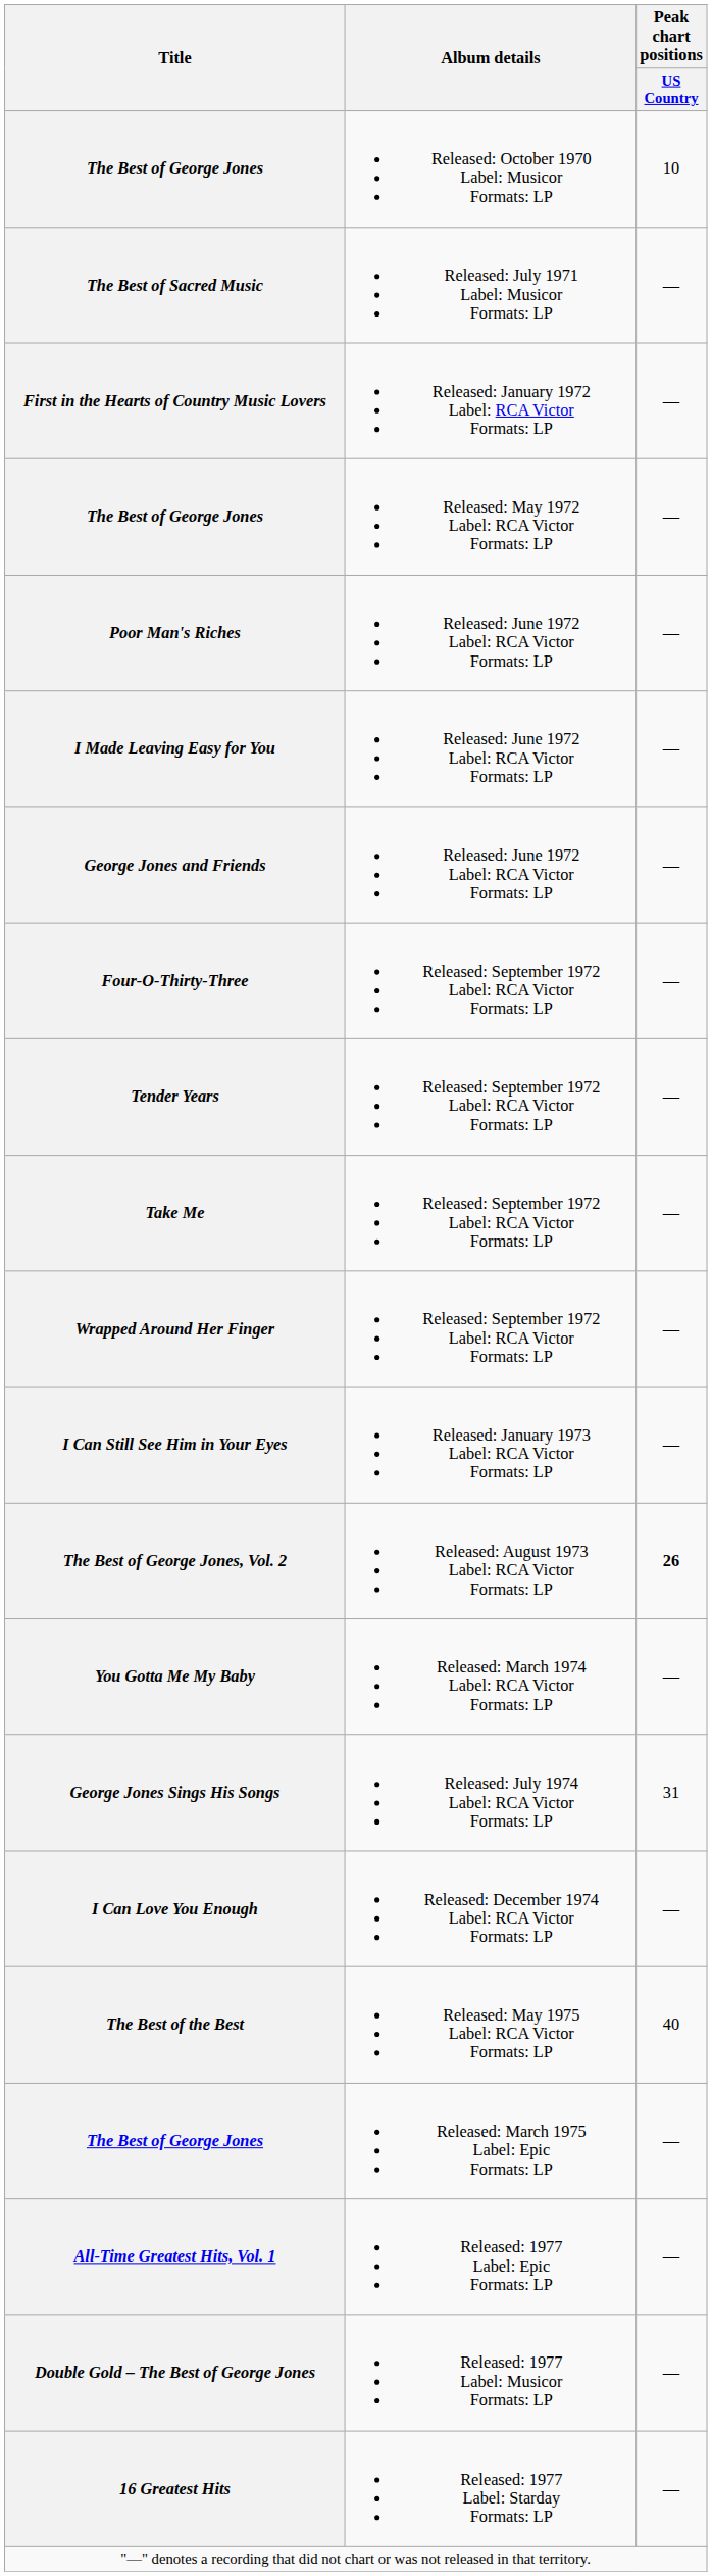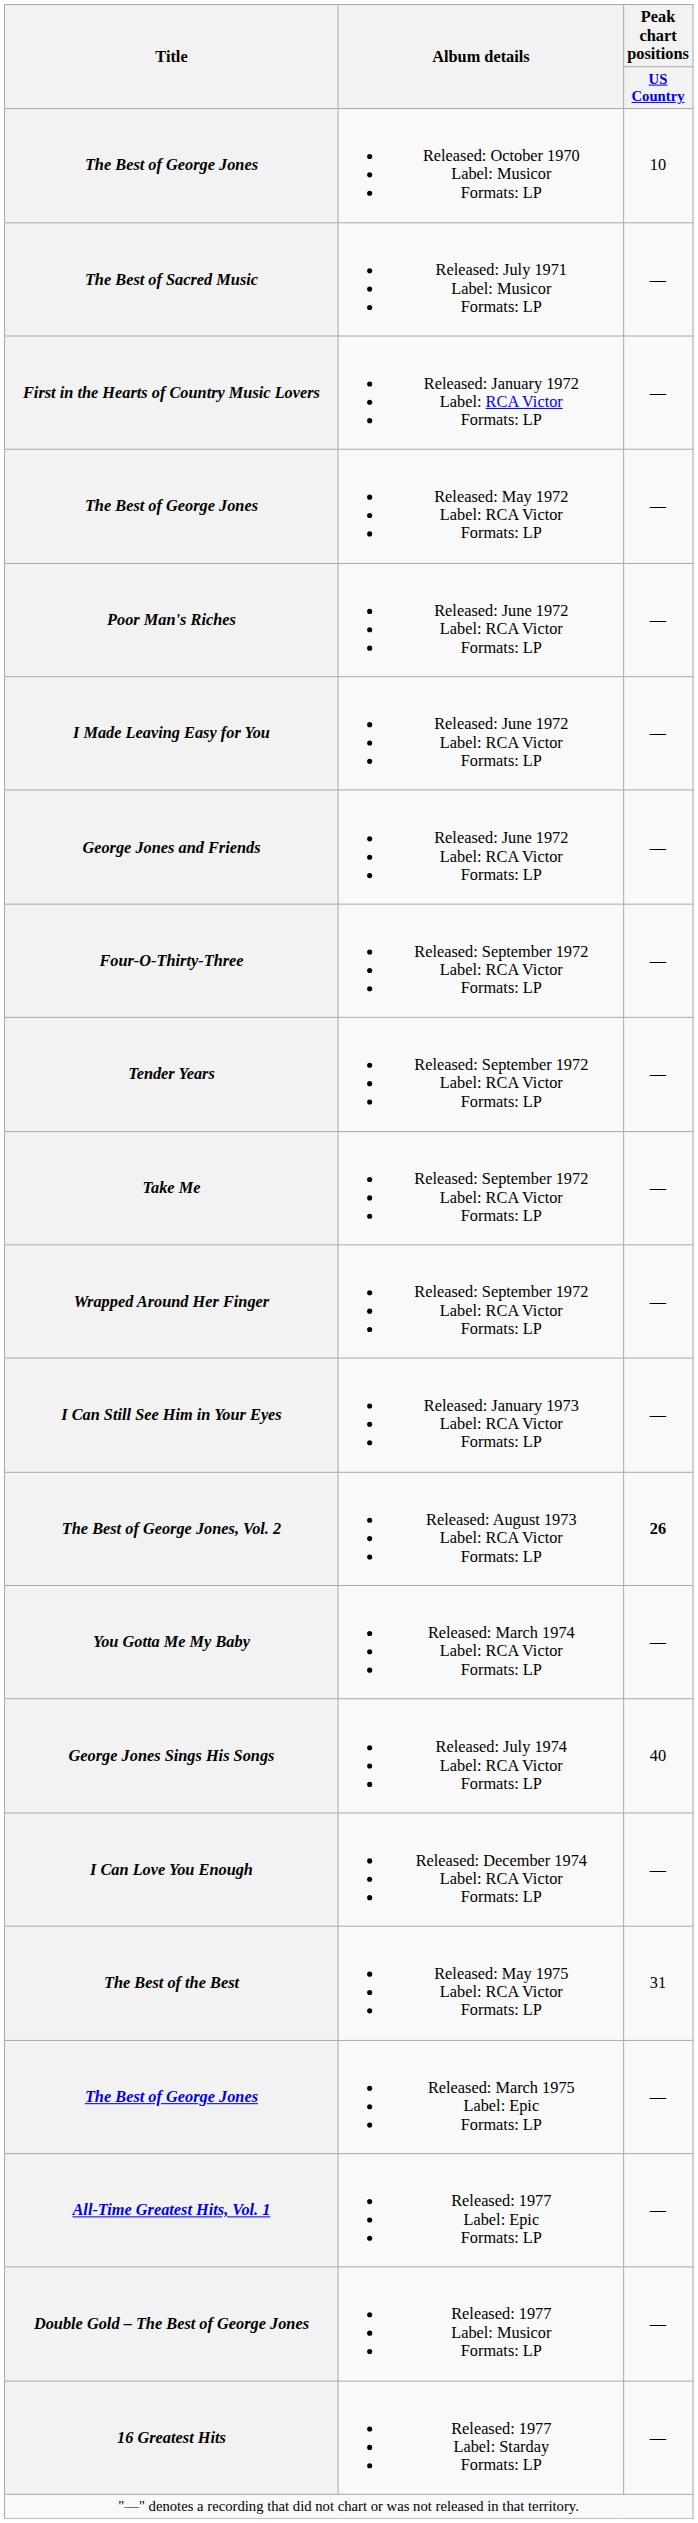George Jones Sings His Songs | Peak chart positions / US Country: 31 -> 40
The Best of the Best | Peak chart positions / US Country: 40 -> 31
